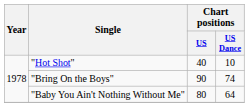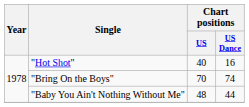"Hot Shot" | Chart positions / US Dance: 10 -> 16
"Bring On the Boys" | Chart positions / US: 90 -> 70
"Baby You Ain't Nothing Without Me" | Chart positions / US: 80 -> 48
"Baby You Ain't Nothing Without Me" | Chart positions / US Dance: 64 -> 44
